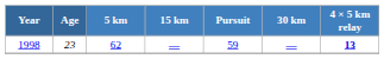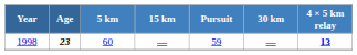1998 | Age: normal -> bold
1998 | 5 km: 62 -> 60
